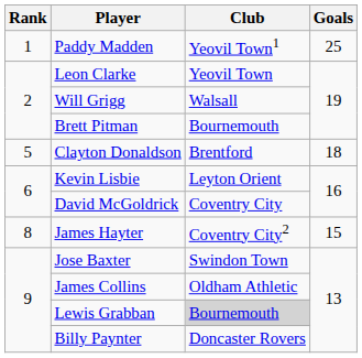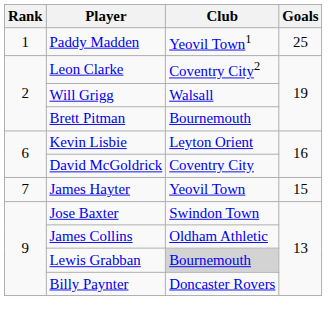Leon Clarke | Club: Yeovil Town -> Coventry City2
- row: 5 | Clayton Donaldson | Brentford | 18
James Hayter | Rank: 8 -> 7
James Hayter | Club: Coventry City2 -> Yeovil Town
